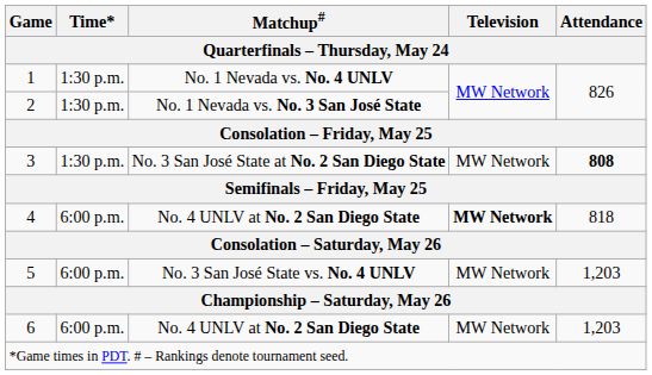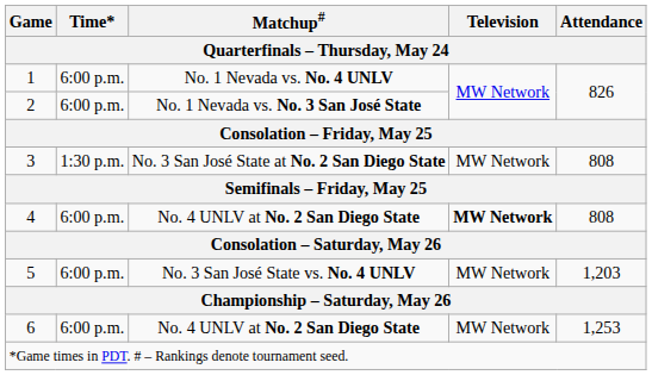1 | Time*: 1:30 p.m. -> 6:00 p.m.
2 | Time*: 1:30 p.m. -> 6:00 p.m.
3 | Attendance: bold -> normal
4 | Attendance: 818 -> 808
6 | Attendance: 1,203 -> 1,253
